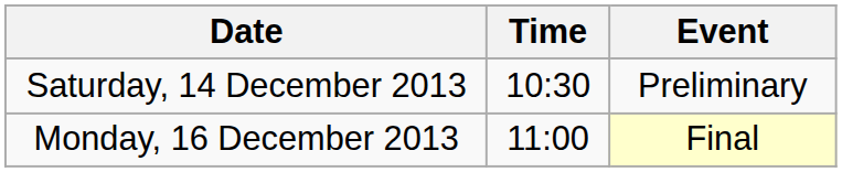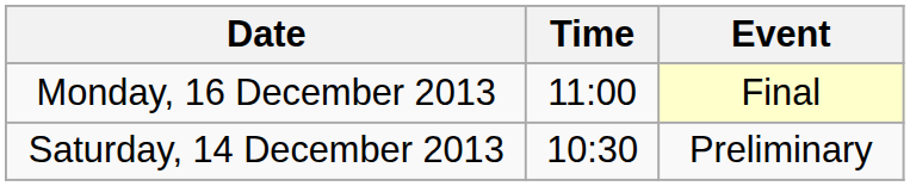rows swapped: Saturday, 14 December 2013 <-> Monday, 16 December 2013
